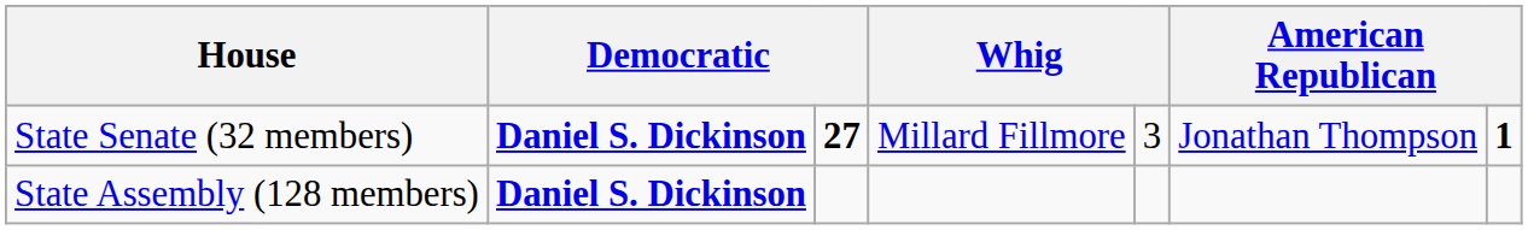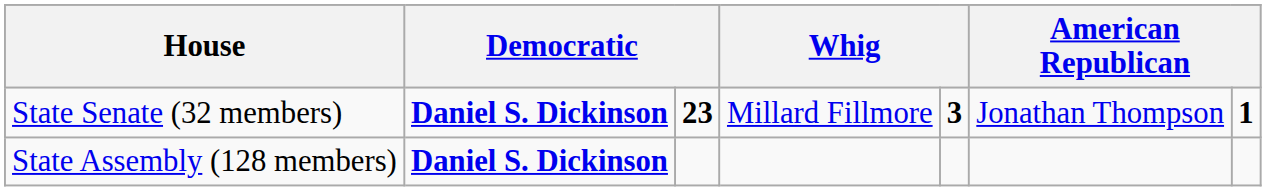State Senate (32 members) | column 3: 27 -> 23
State Senate (32 members) | column 5: normal -> bold
